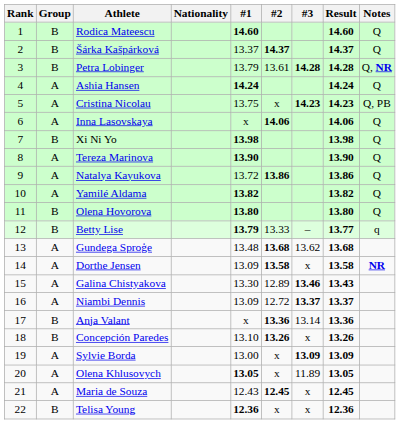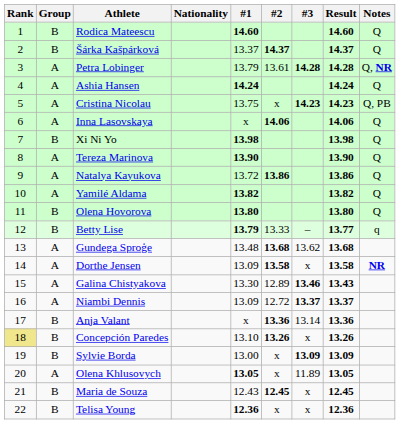Petra Lobinger | Group: B -> A
Concepción Paredes | Rank: no background -> khaki background
Sylvie Borda | Group: A -> B
Maria de Souza | Group: A -> B
